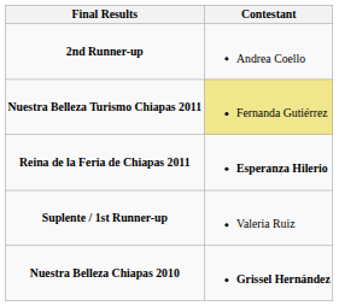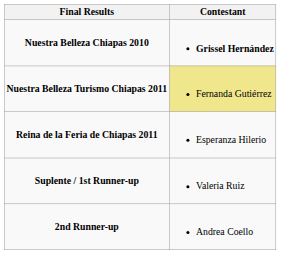rows swapped: Nuestra Belleza Chiapas 2010 <-> 2nd Runner-up
Reina de la Feria de Chiapas 2011 | Contestant: bold -> normal
